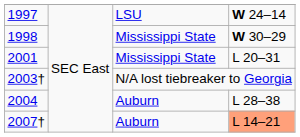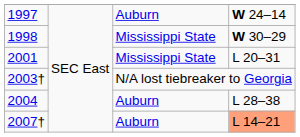1997 | column 3: LSU -> Auburn
